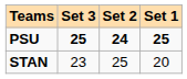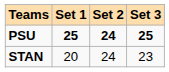columns swapped: Set 1 <-> Set 3
STAN | Set 2: 25 -> 24
